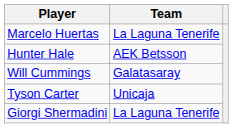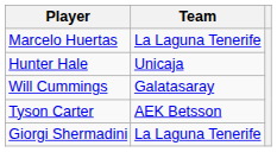Hunter Hale | Team: AEK Betsson -> Unicaja
Tyson Carter | Team: Unicaja -> AEK Betsson
